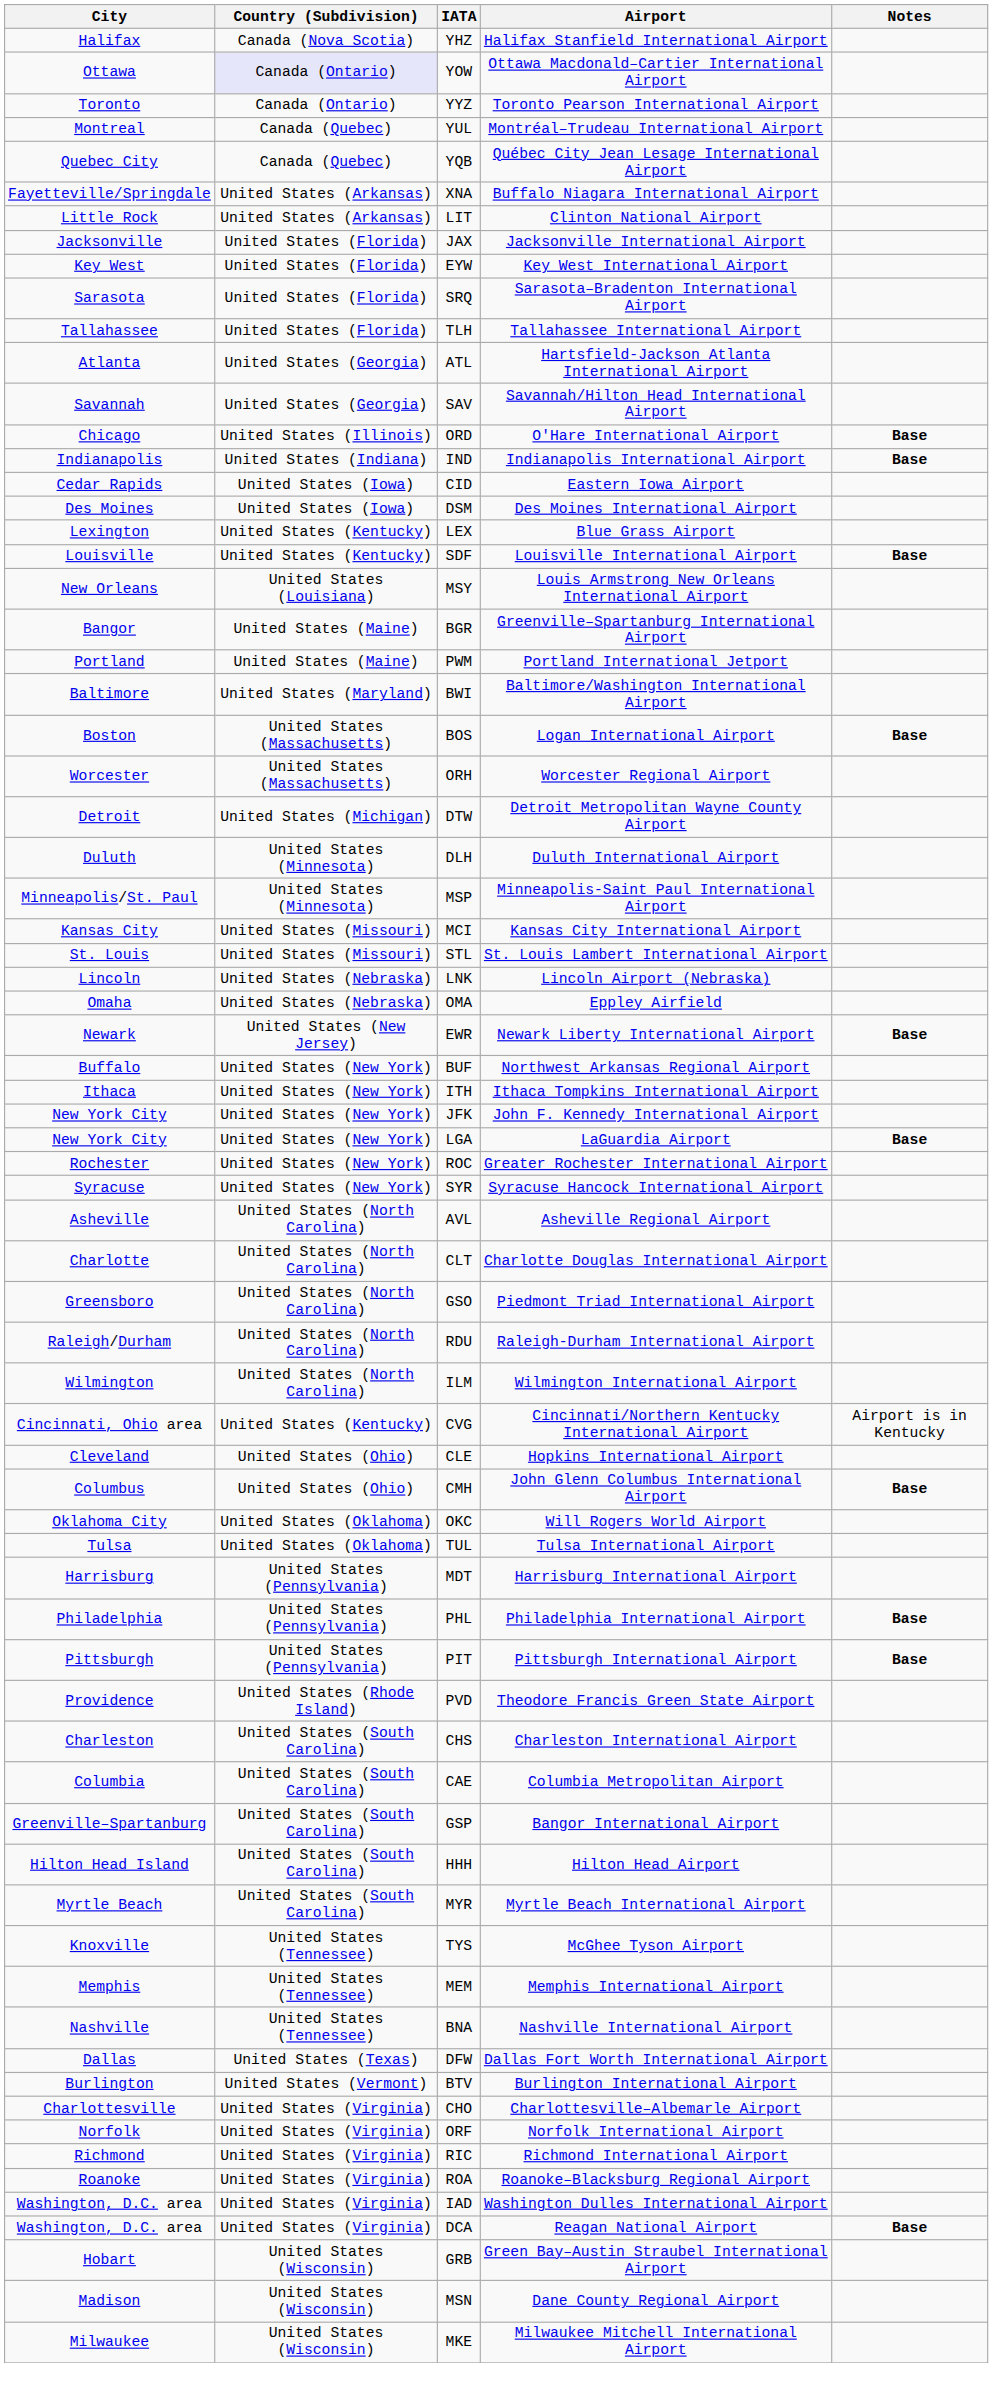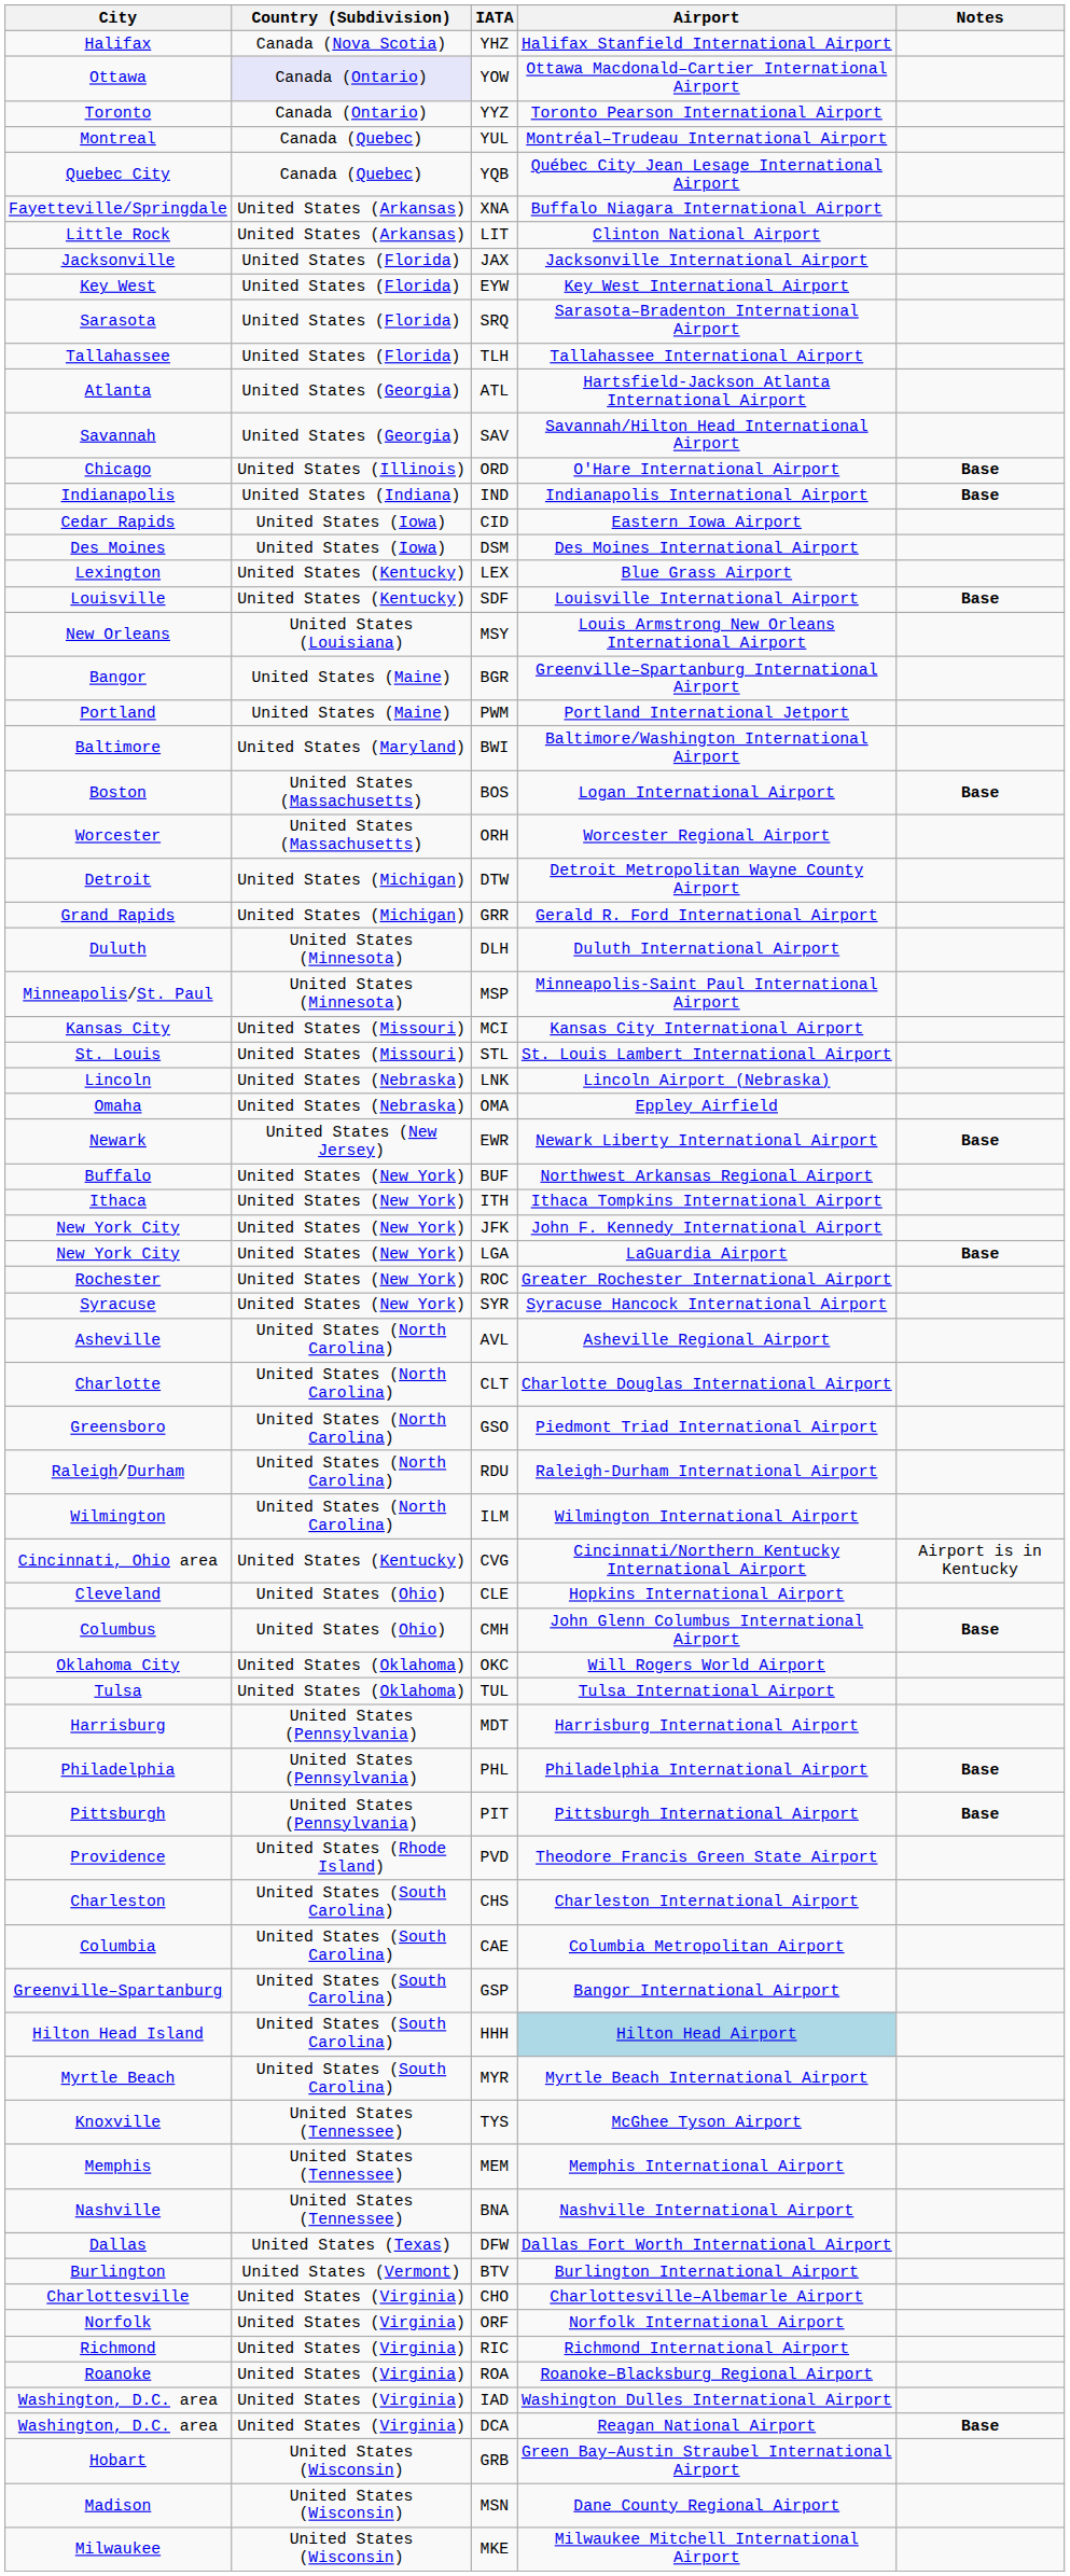+ row: Grand Rapids | United States (Michigan) | GRR | Gerald R. Ford International Airport
HHH | Airport: no background -> lightblue background
